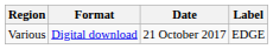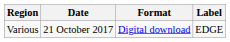columns swapped: Date <-> Format
